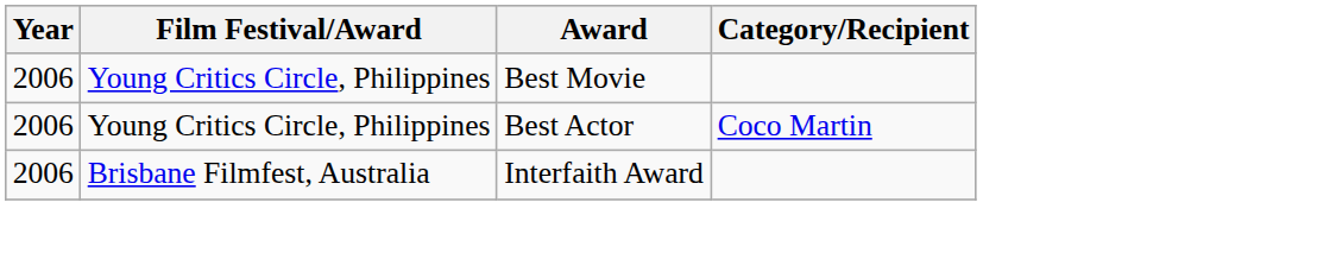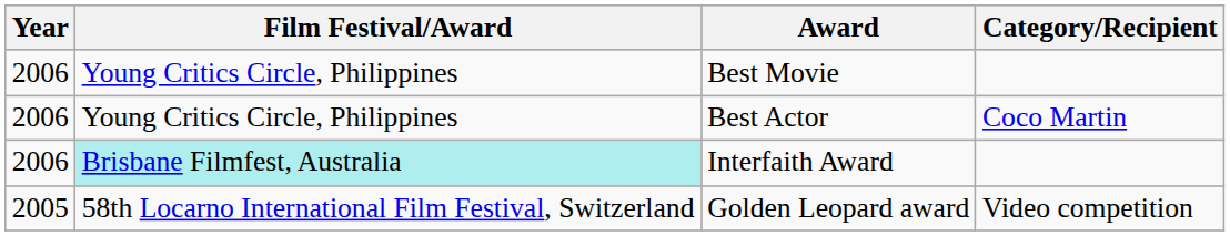Interfaith Award | Film Festival/Award: no background -> paleturquoise background
+ row: 2005 | 58th Locarno International Film Festival, Switzerland | Golden Leopard award | Video competition
